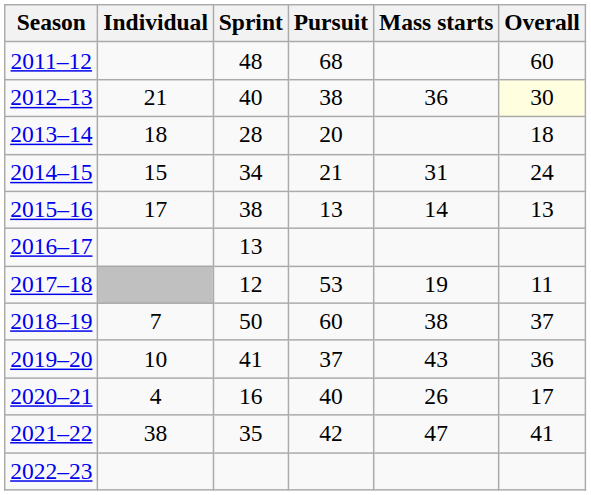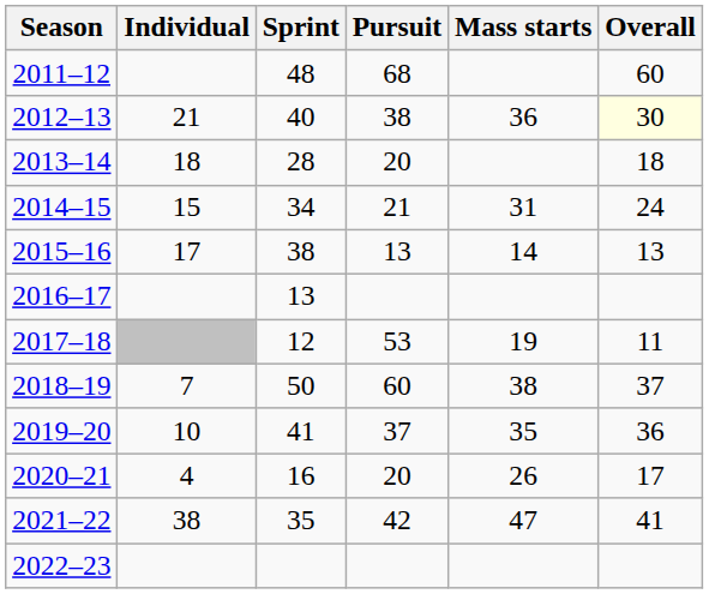2019–20 | Mass starts: 43 -> 35
2020–21 | Pursuit: 40 -> 20
